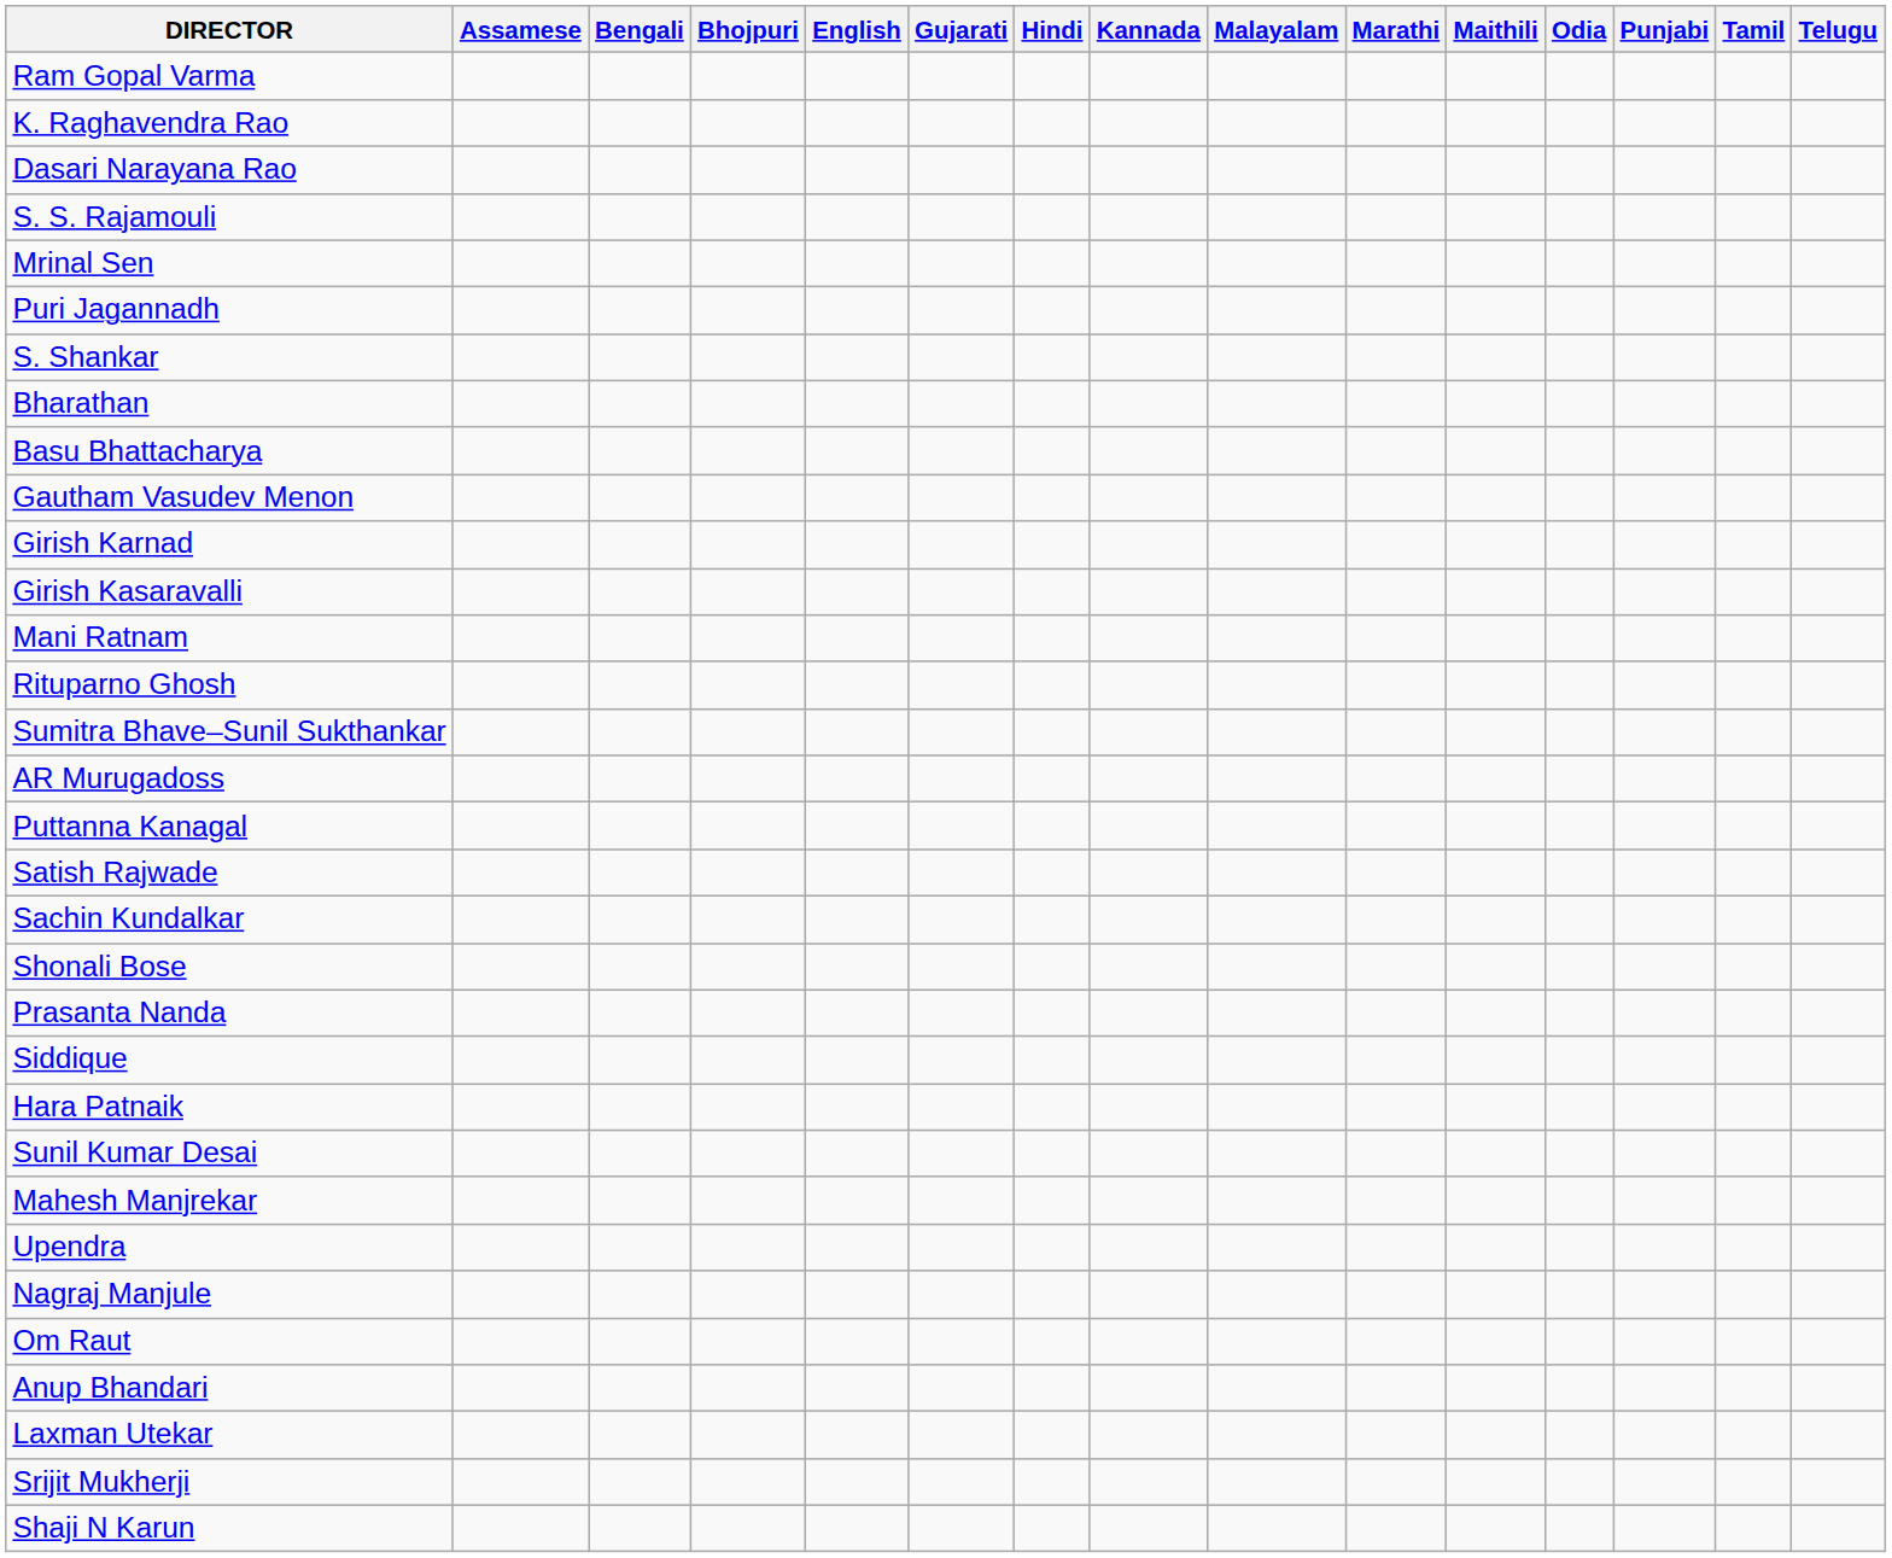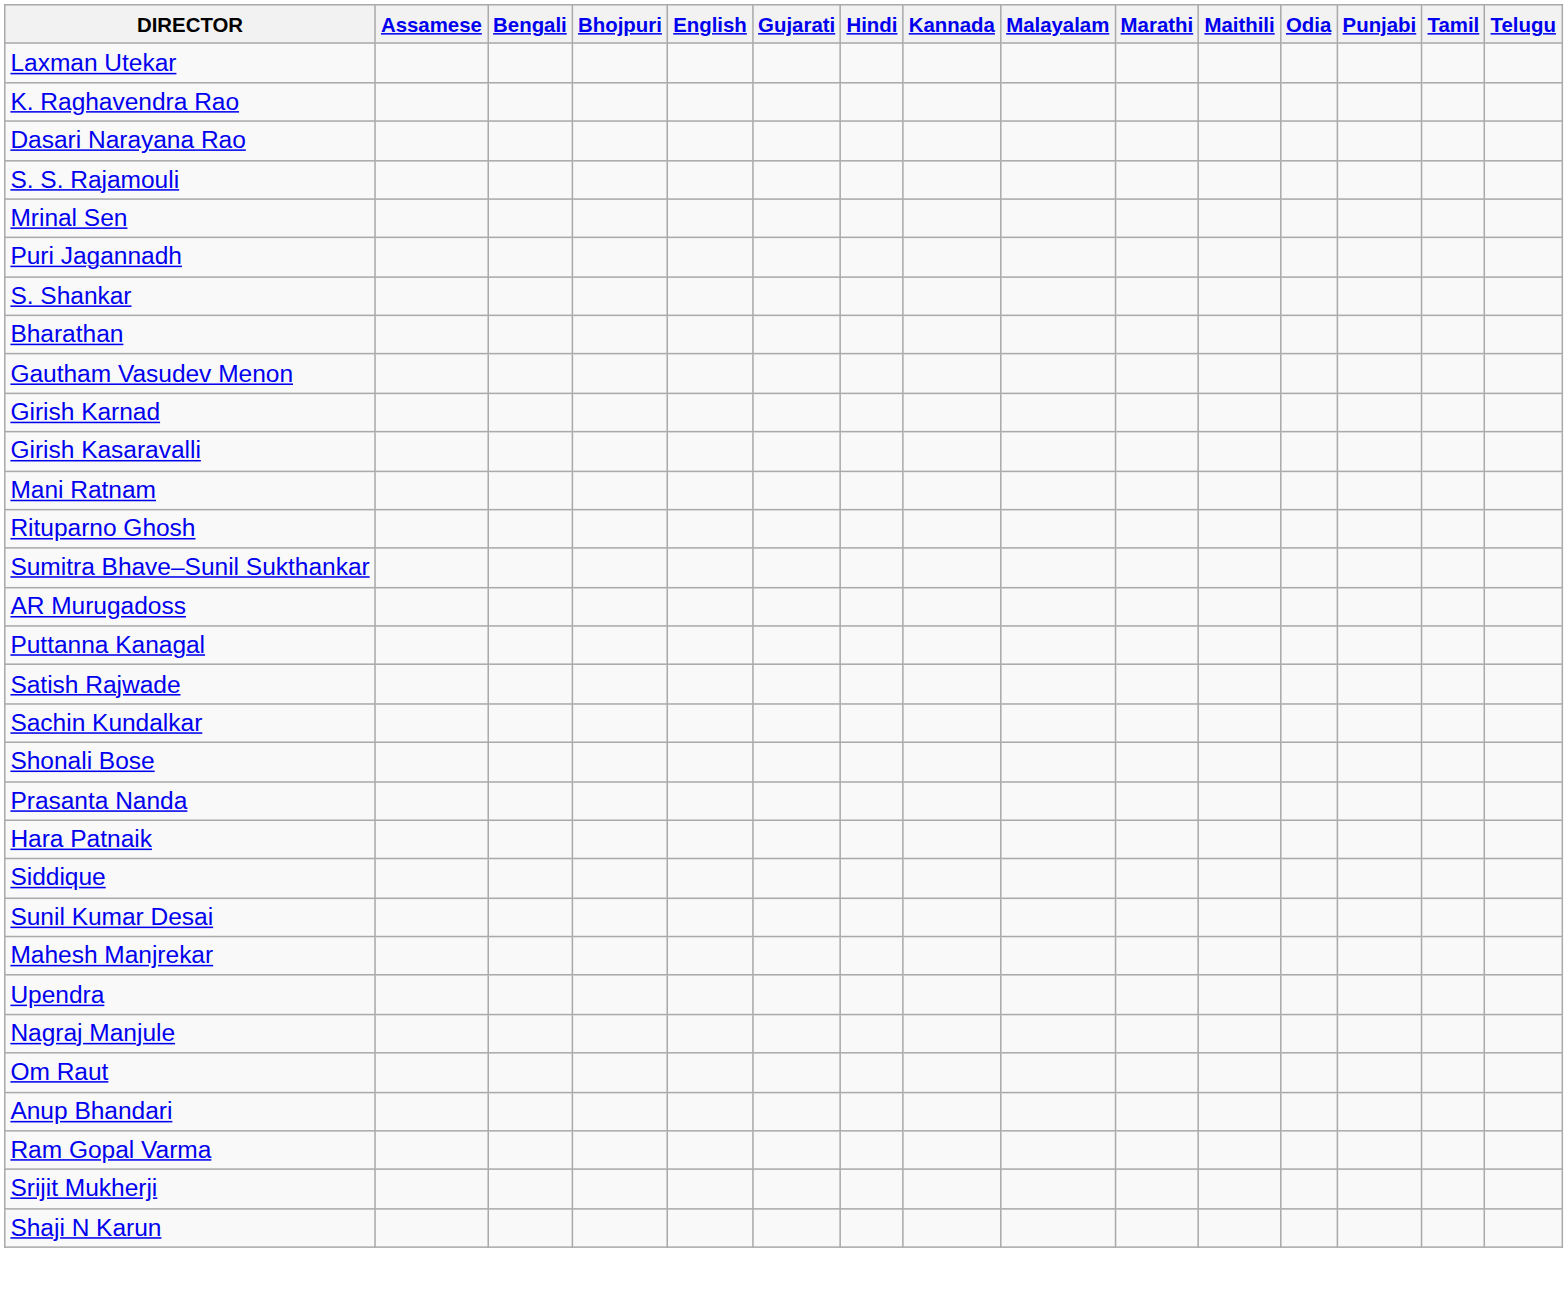rows swapped: Ram Gopal Varma <-> Laxman Utekar
- row: Basu Bhattacharya
rows swapped: Hara Patnaik <-> Siddique
